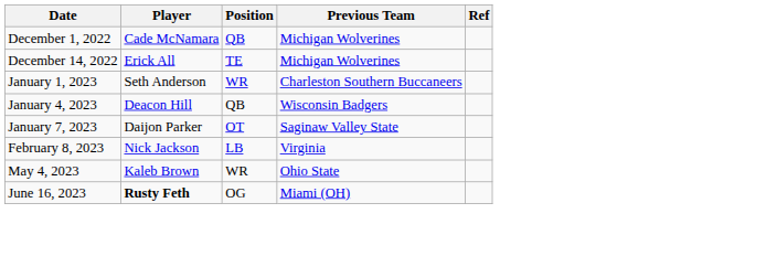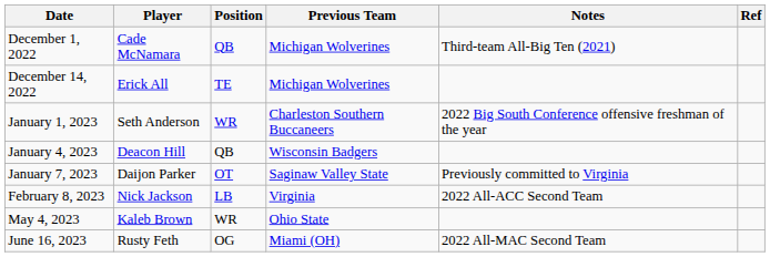+ column: Notes | Third-team All-Big Ten (2021) | 2022 Big South Conference offensive freshman of the year | Previously committed to Virginia | 2022 All-ACC Second Team | 2022 All-MAC Second Team
June 16, 2023 | Player: bold -> normal
